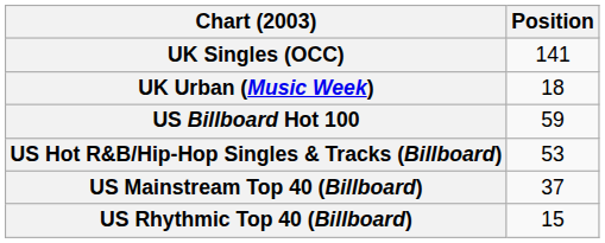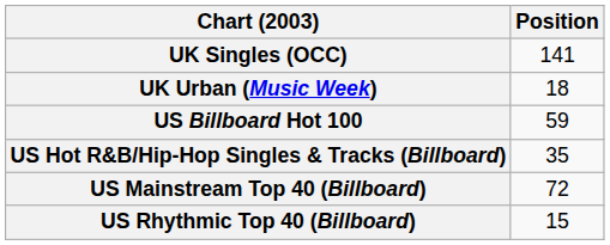US Hot R&B/Hip-Hop Singles & Tracks (Billboard) | Position: 53 -> 35
US Mainstream Top 40 (Billboard) | Position: 37 -> 72
